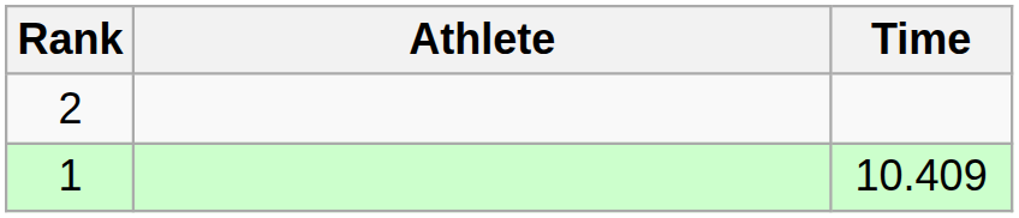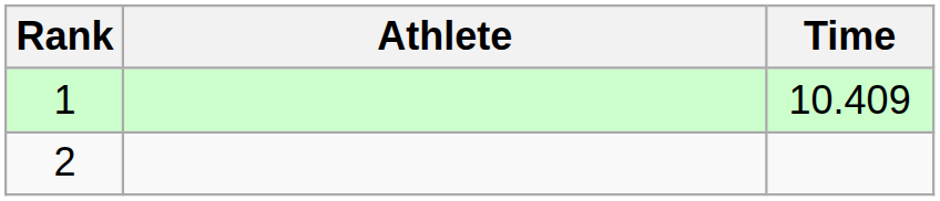rows swapped: 1 <-> 2
